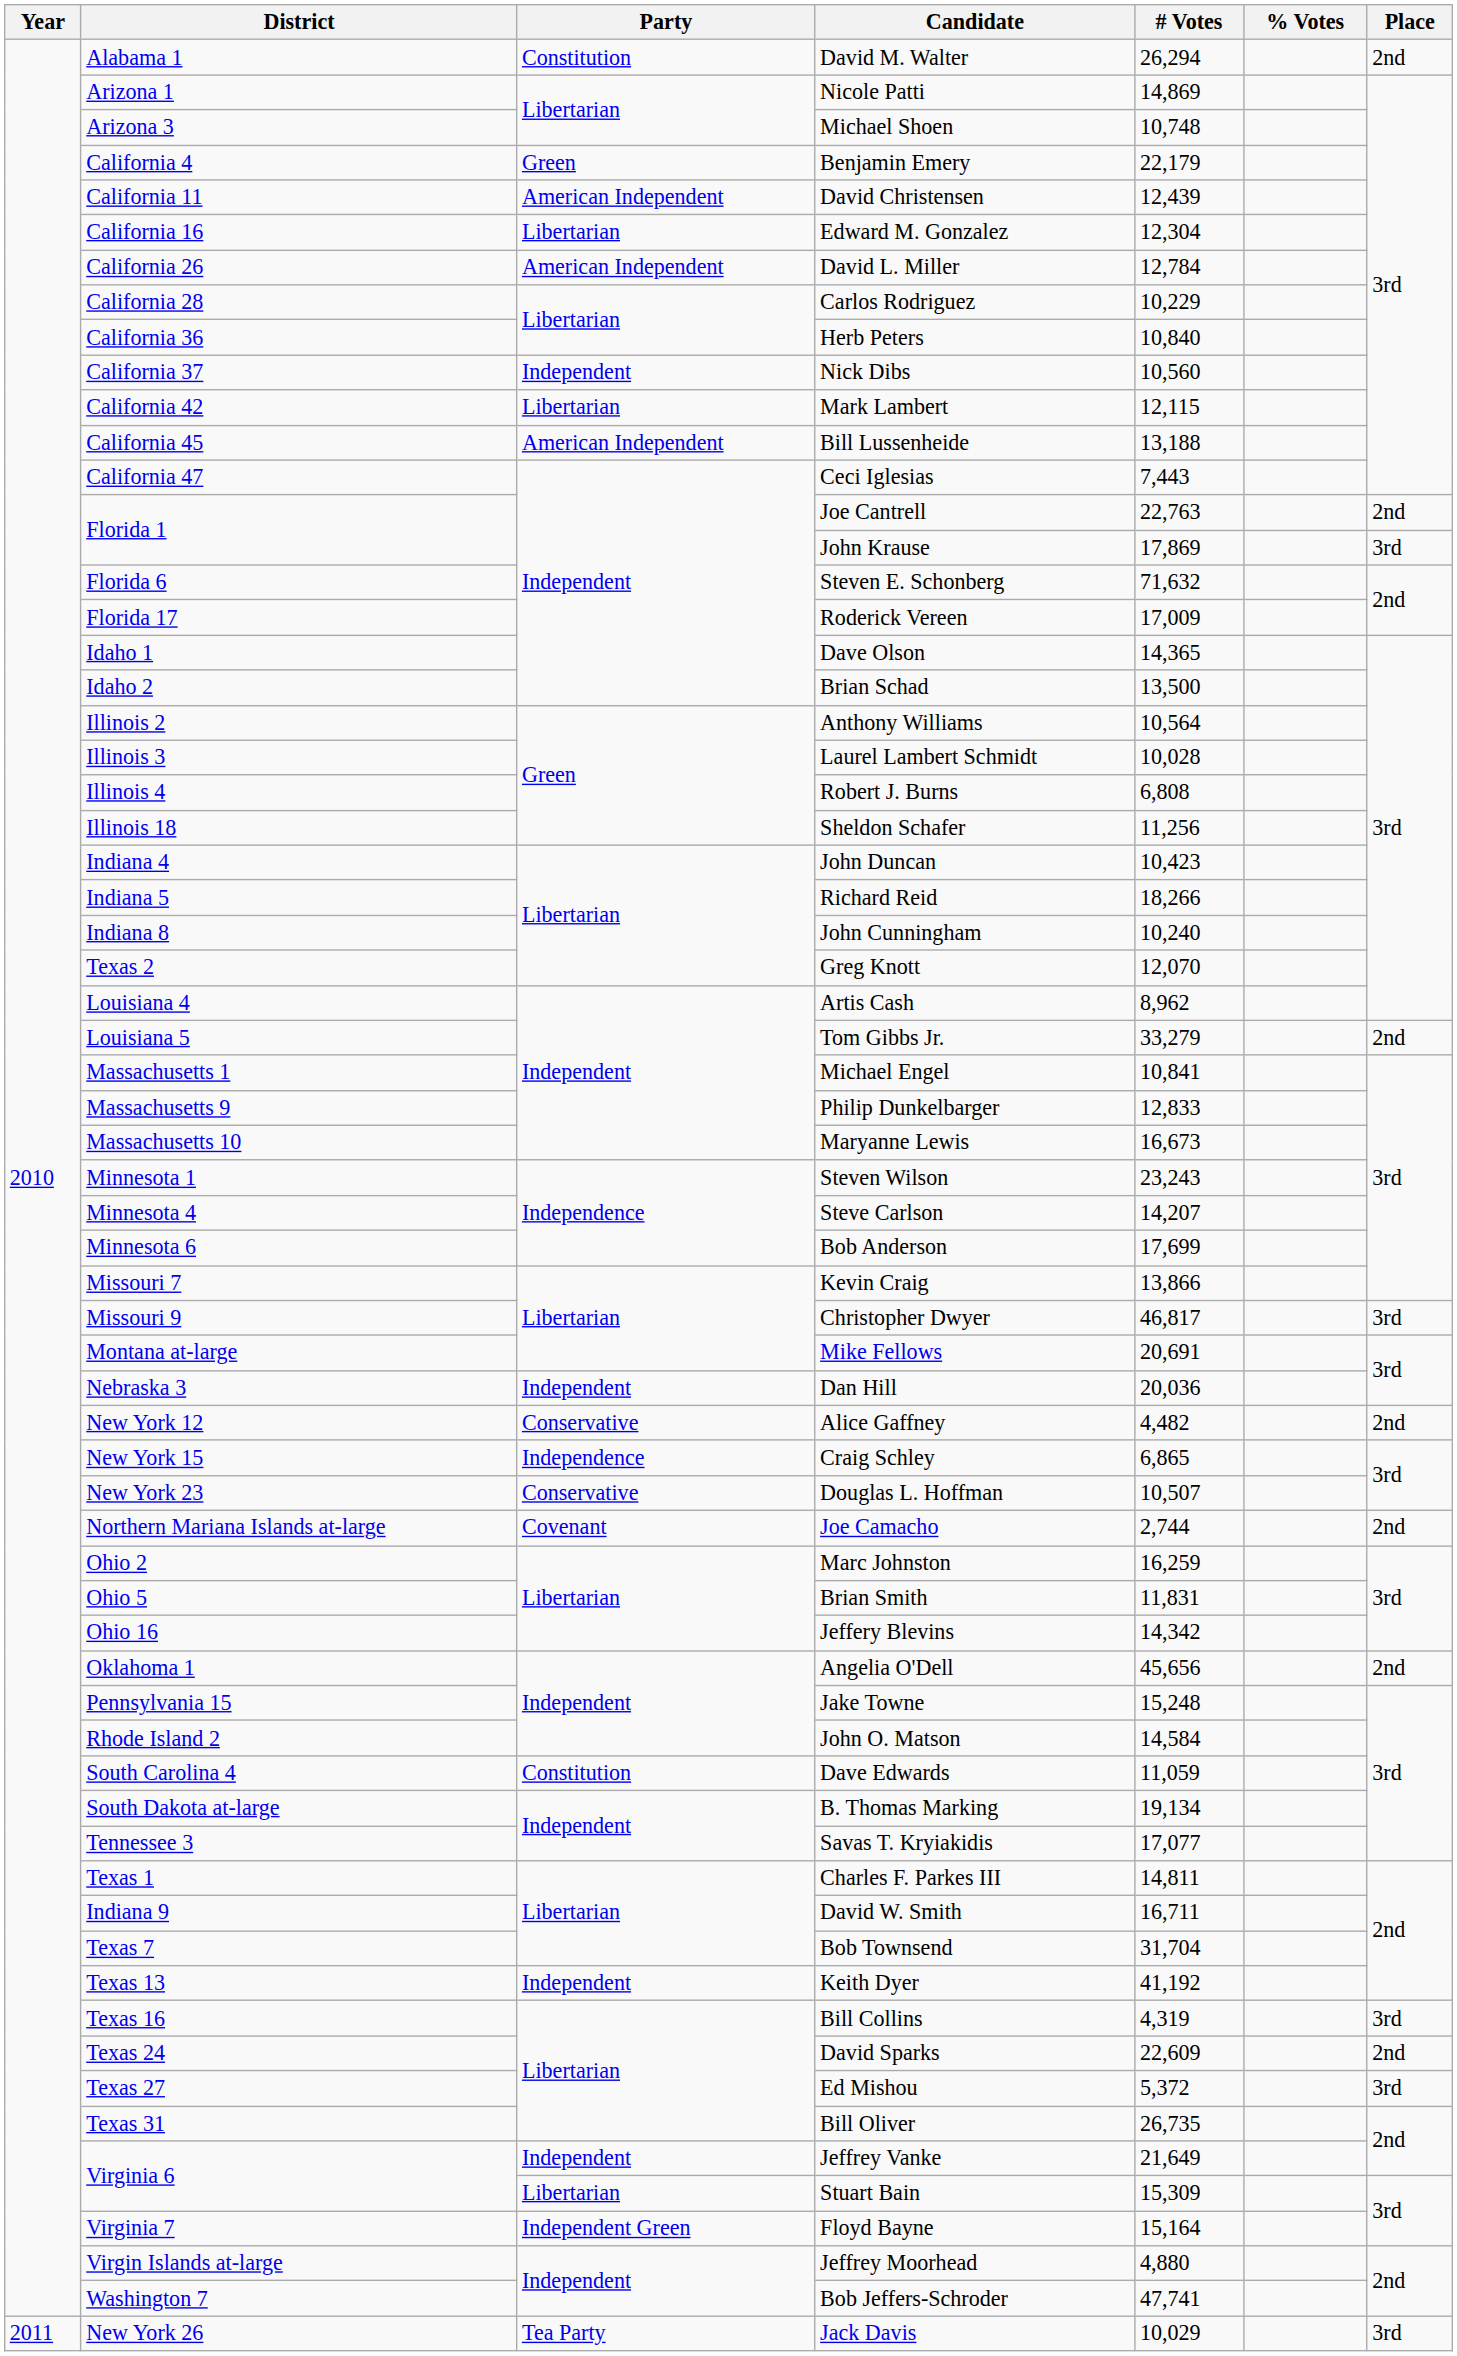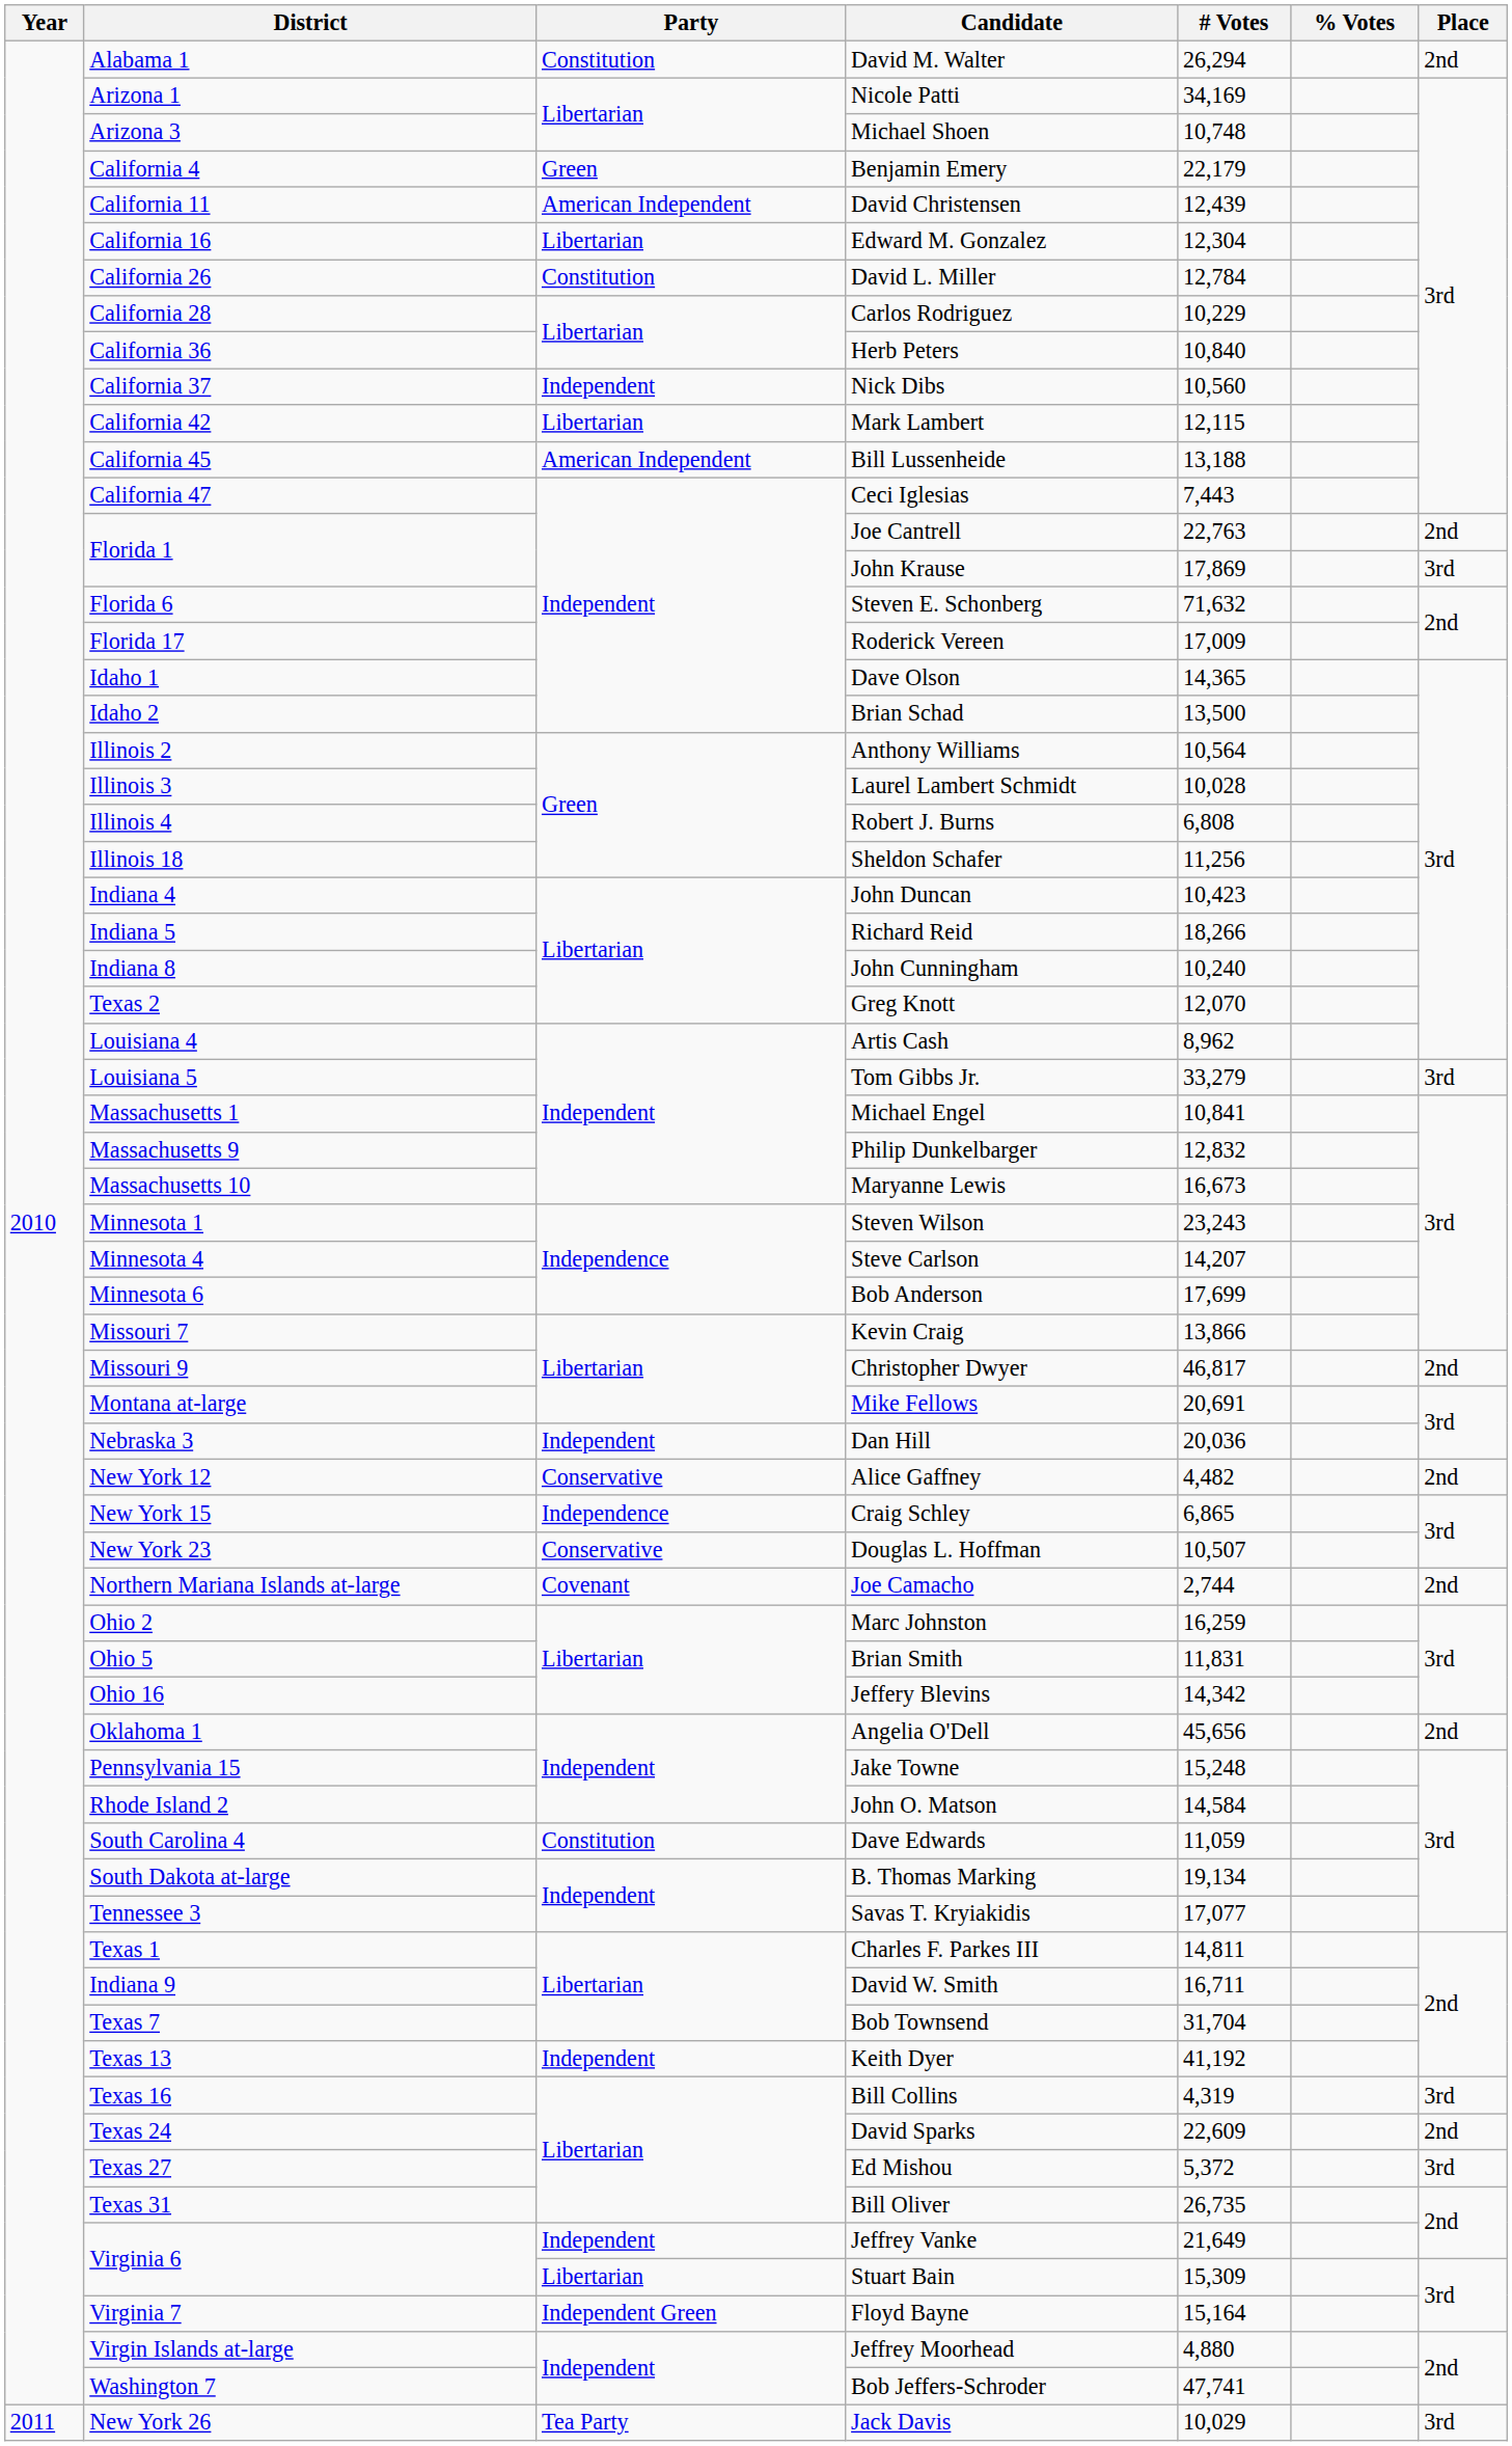Nicole Patti | # Votes: 14,869 -> 34,169
David L. Miller | Party: American Independent -> Constitution
Tom Gibbs Jr. | Place: 2nd -> 3rd
Philip Dunkelbarger | # Votes: 12,833 -> 12,832
Christopher Dwyer | Place: 3rd -> 2nd
